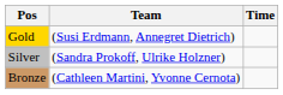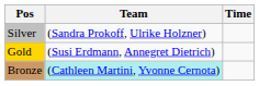rows swapped: Gold <-> Silver
Bronze | Team: no background -> paleturquoise background
